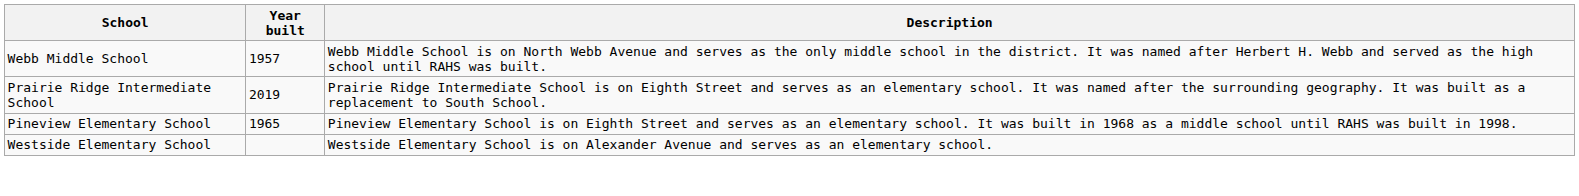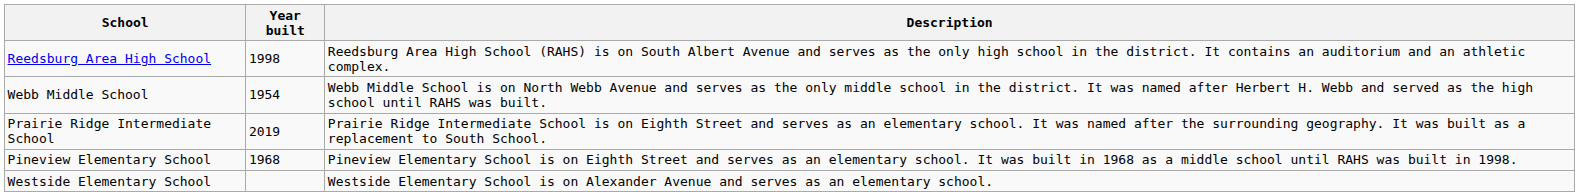+ row: Reedsburg Area High School | 1998 | Reedsburg Area High School (RAHS) is on South Albert Avenue and serves as the only high school in the district. It contains an auditorium and an athletic complex.
Webb Middle School | Year built: 1957 -> 1954
Pineview Elementary School | Year built: 1965 -> 1968
